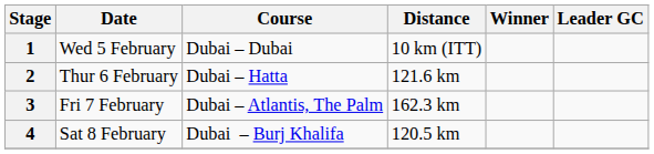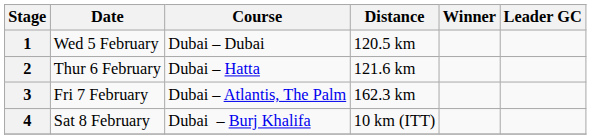1 | Distance: 10 km (ITT) -> 120.5 km
4 | Distance: 120.5 km -> 10 km (ITT)
